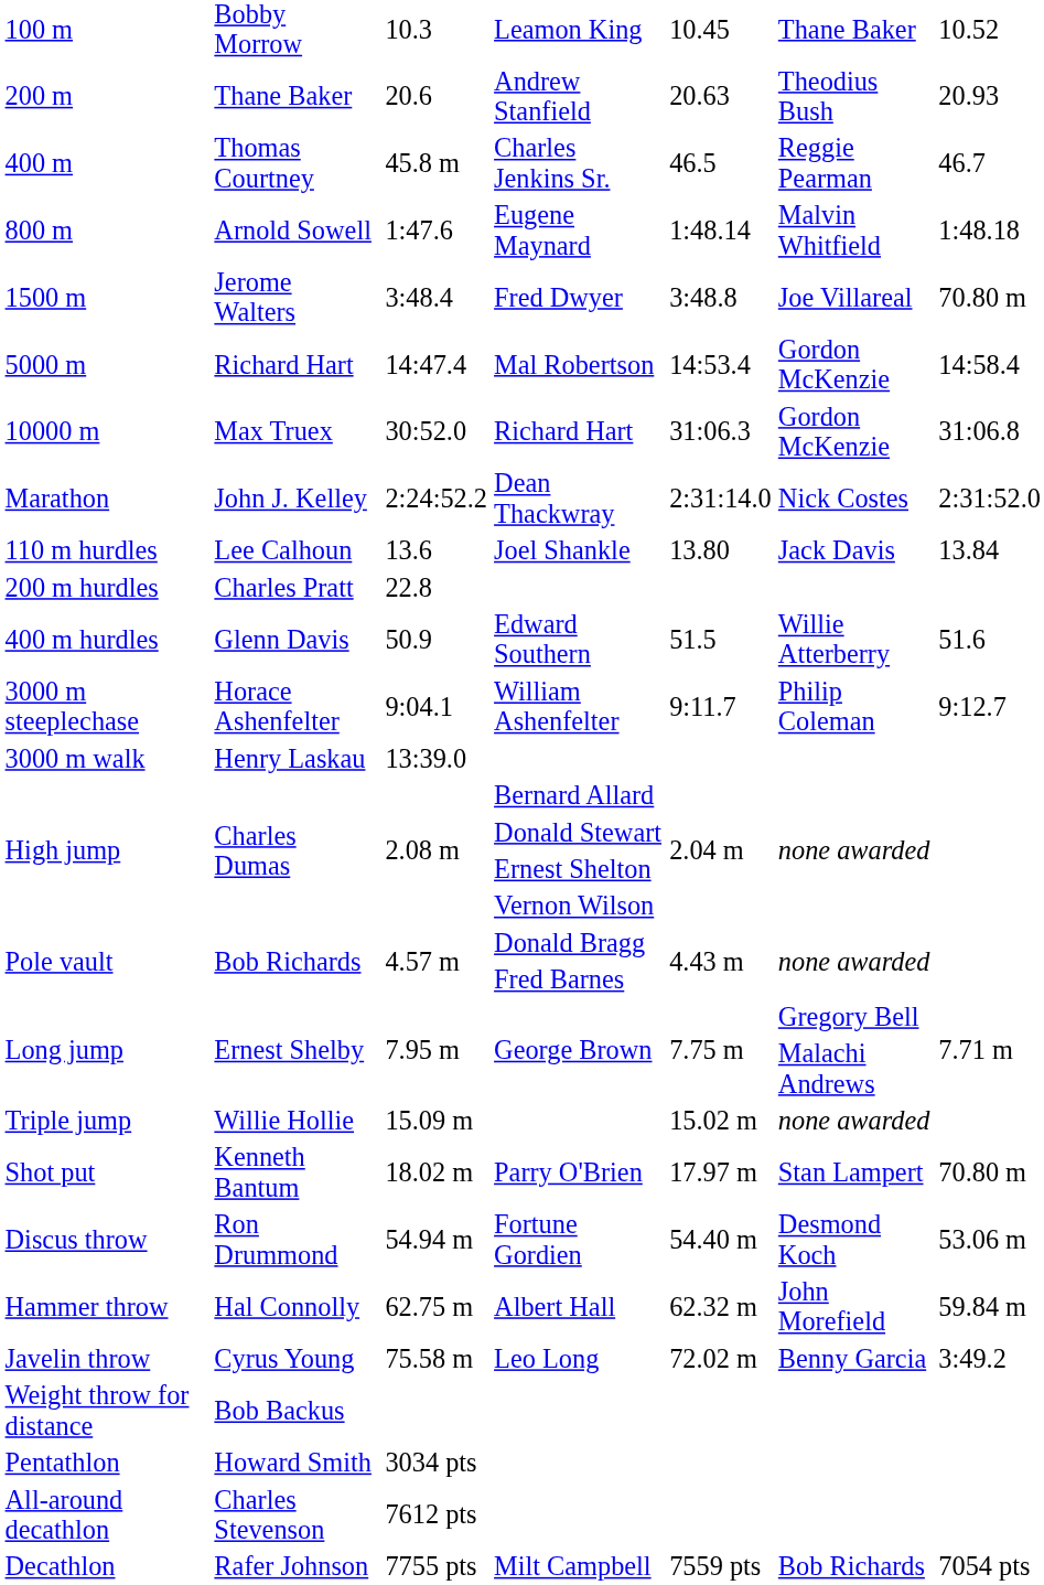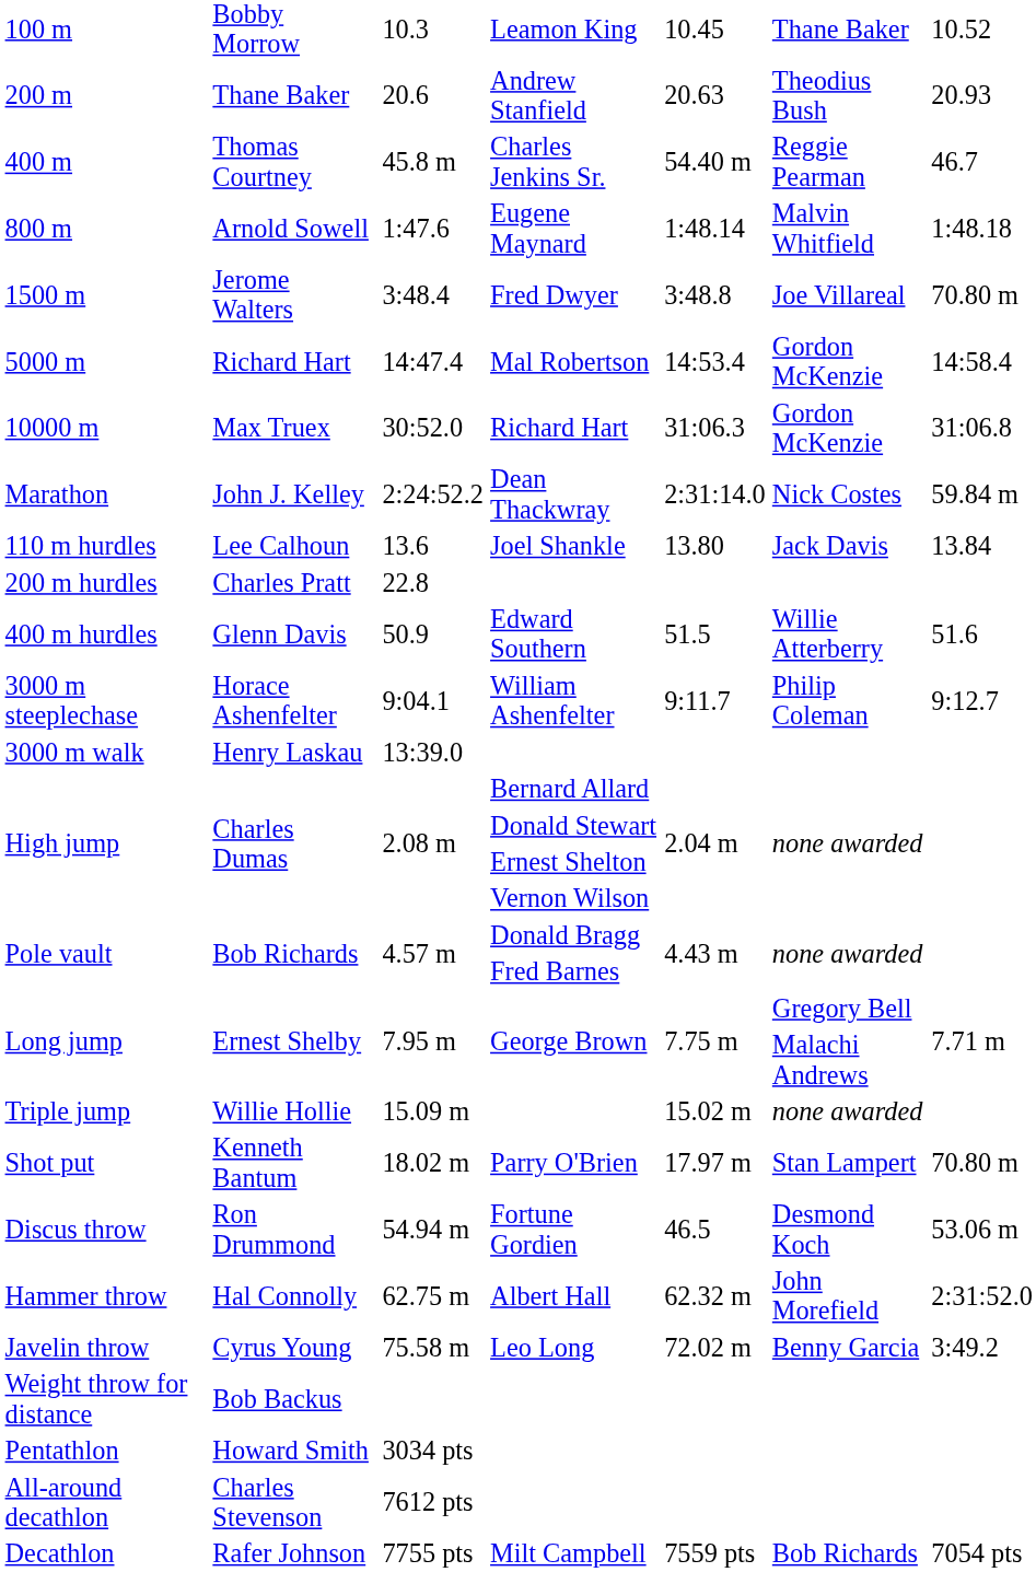400 m | column 5: 46.5 -> 54.40 m
Marathon | column 7: 2:31:52.0 -> 59.84 m
Discus throw | column 5: 54.40 m -> 46.5
Hammer throw | column 7: 59.84 m -> 2:31:52.0
